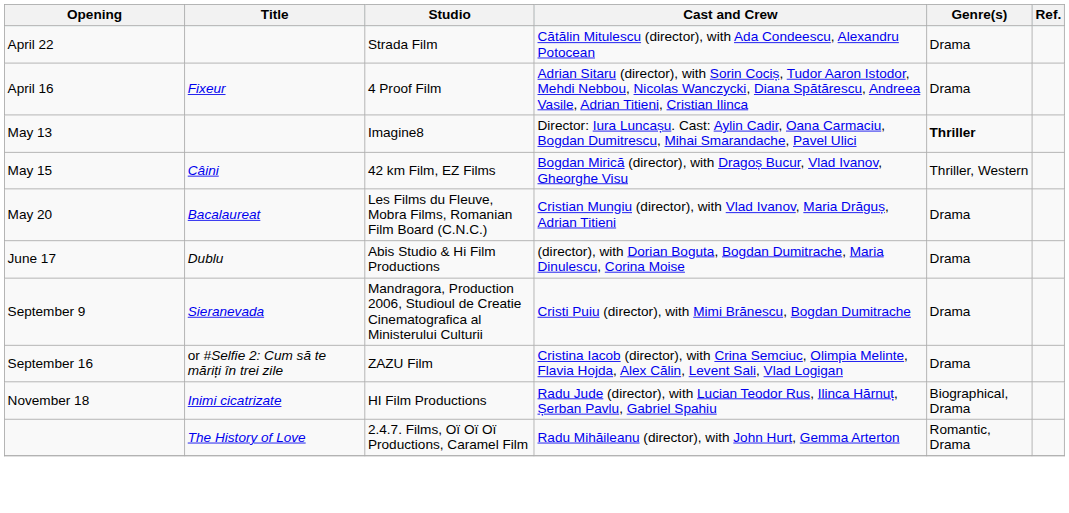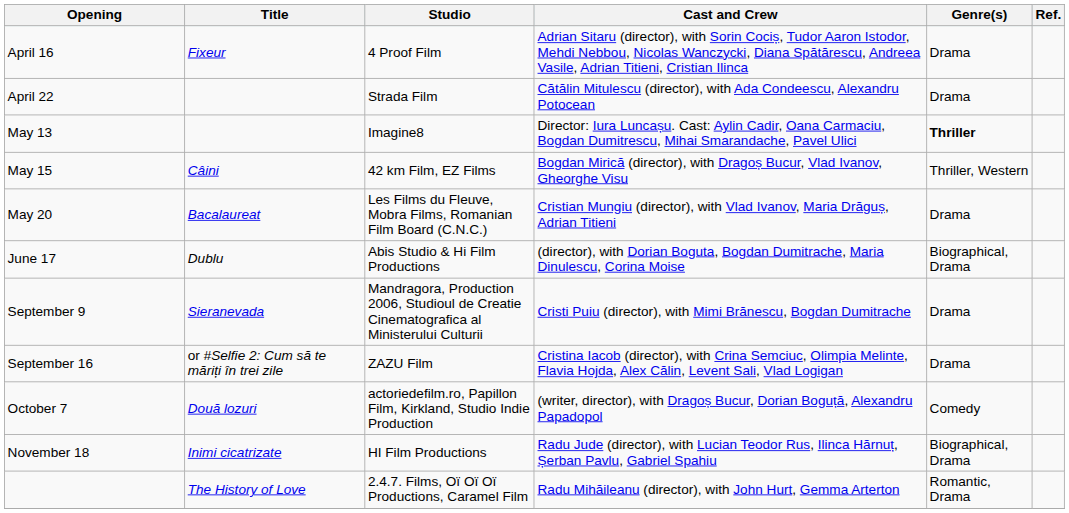rows swapped: April 16 <-> April 22
June 17 | Genre(s): Drama -> Biographical, Drama
+ row: October 7 | Două lozuri | actoriedefilm.ro, Papillon Film, Kirkland, Studio Indie Production | (writer, director), with Dragoș Bucur, Dorian Boguță, Alexandru Papadopol | Comedy
